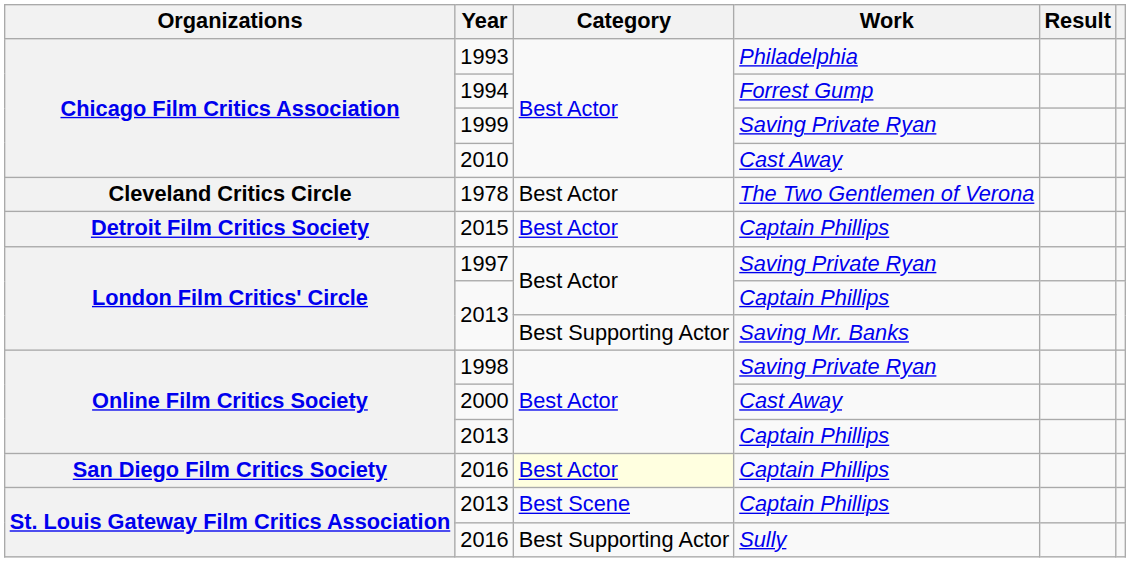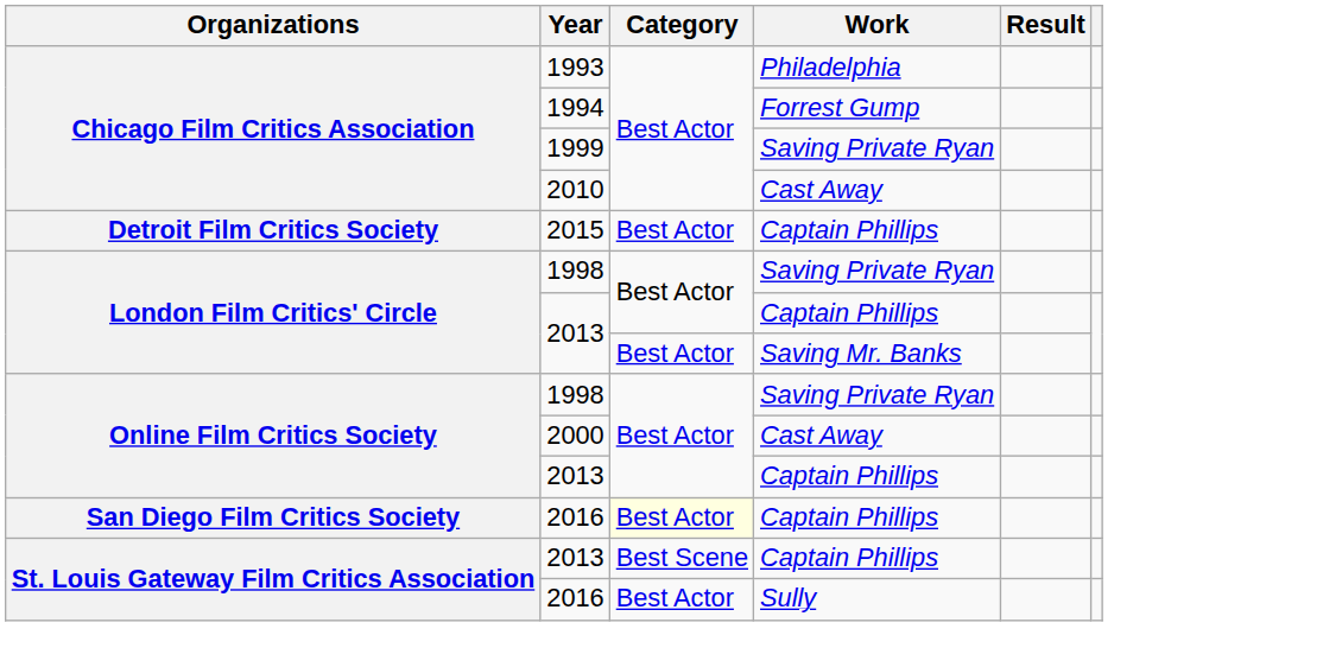- row: Cleveland Critics Circle | 1978 | Best Actor | The Two Gentlemen of Verona
London Film Critics' Circle / Saving Private Ryan | Year: 1997 -> 1998
Saving Mr. Banks | Category: Best Supporting Actor -> Best Actor
Sully | Category: Best Supporting Actor -> Best Actor
